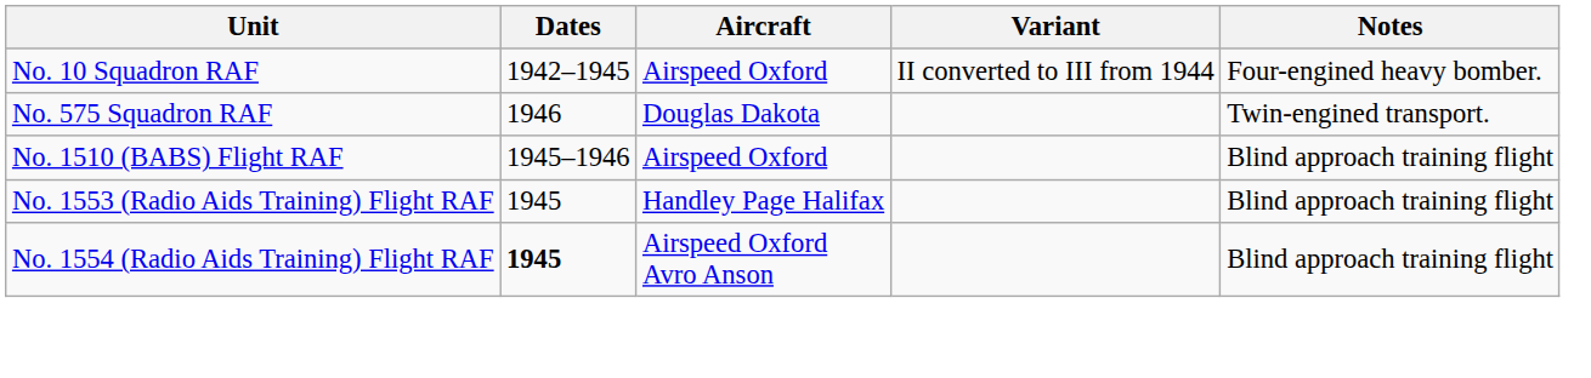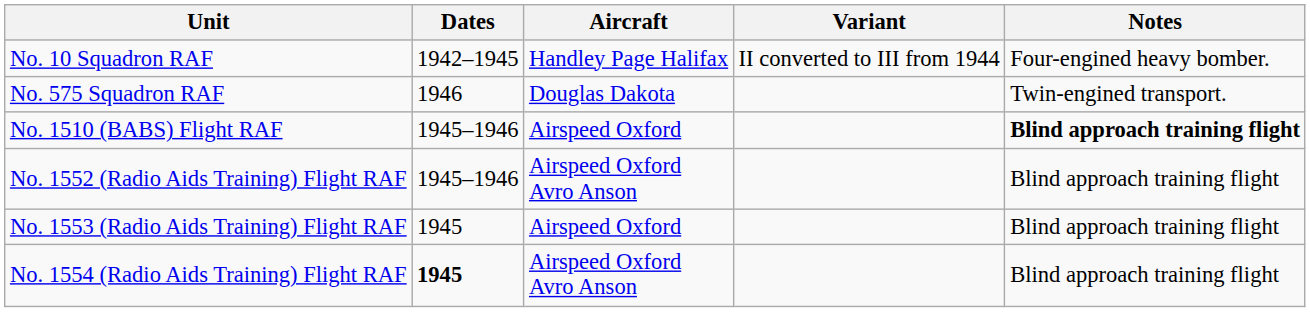No. 10 Squadron RAF | Aircraft: Airspeed Oxford -> Handley Page Halifax
No. 1510 (BABS) Flight RAF | Notes: normal -> bold
+ row: No. 1552 (Radio Aids Training) Flight RAF | 1945–1946 | Airspeed Oxford Avro Anson | Blind approach training flight
No. 1553 (Radio Aids Training) Flight RAF | Aircraft: Handley Page Halifax -> Airspeed Oxford
